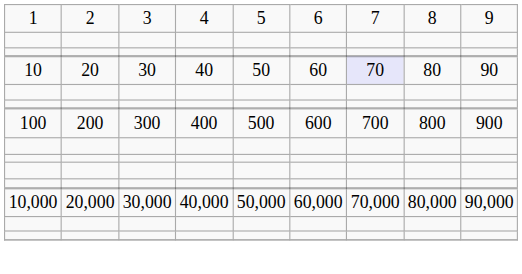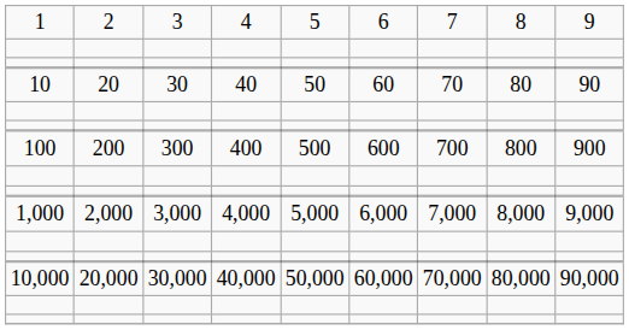10 | column 7: lavender background -> no background
+ row: 1,000 | 2,000 | 3,000 | 4,000 | 5,000 | 6,000 | 7,000 | 8,000 | 9,000
